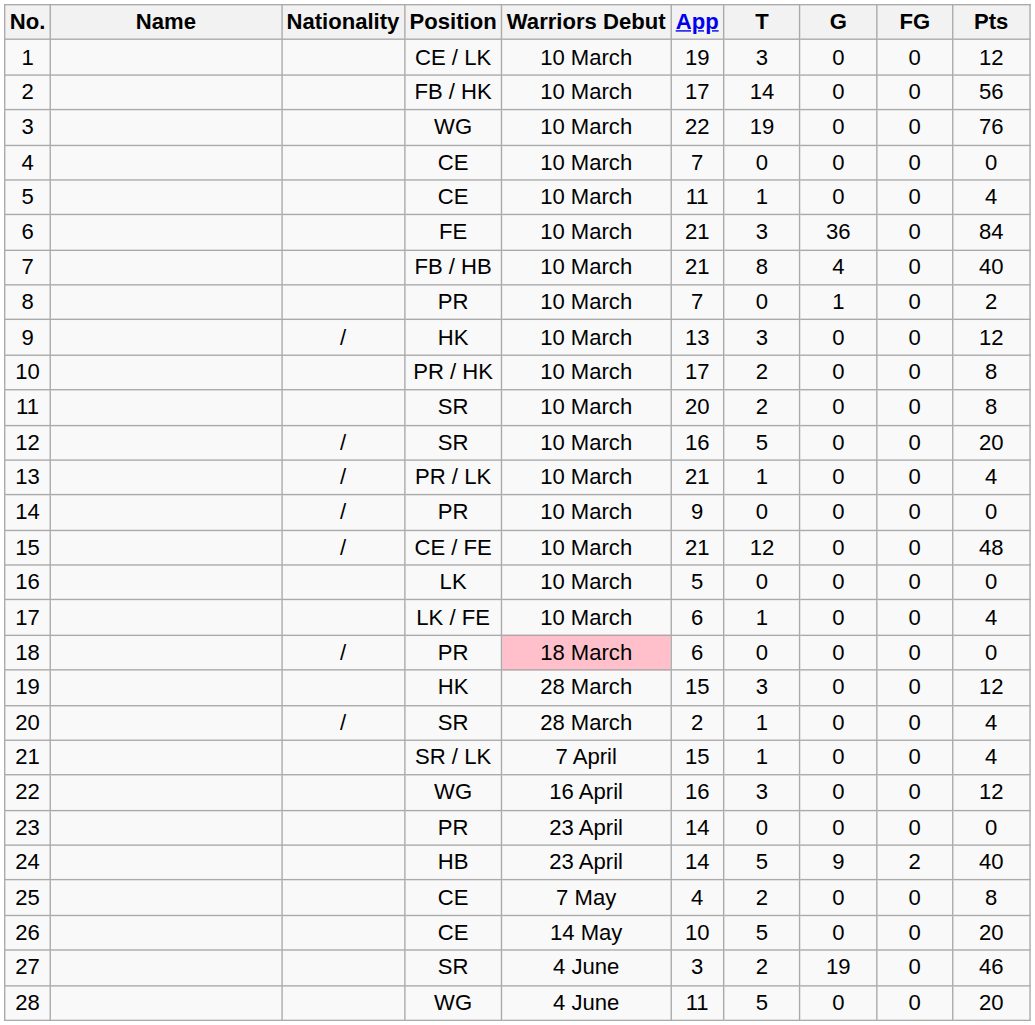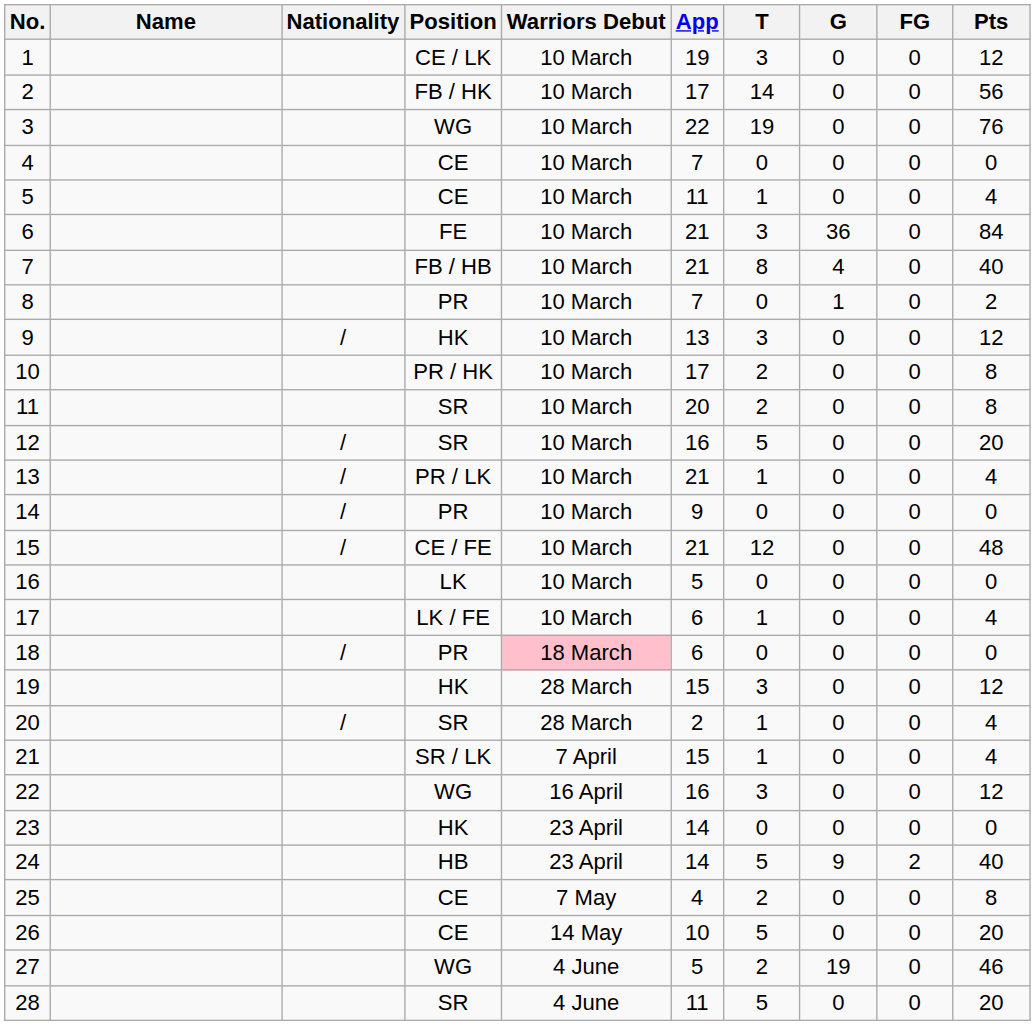23 | Position: PR -> HK
27 | Position: SR -> WG
27 | App: 3 -> 5
28 | Position: WG -> SR
